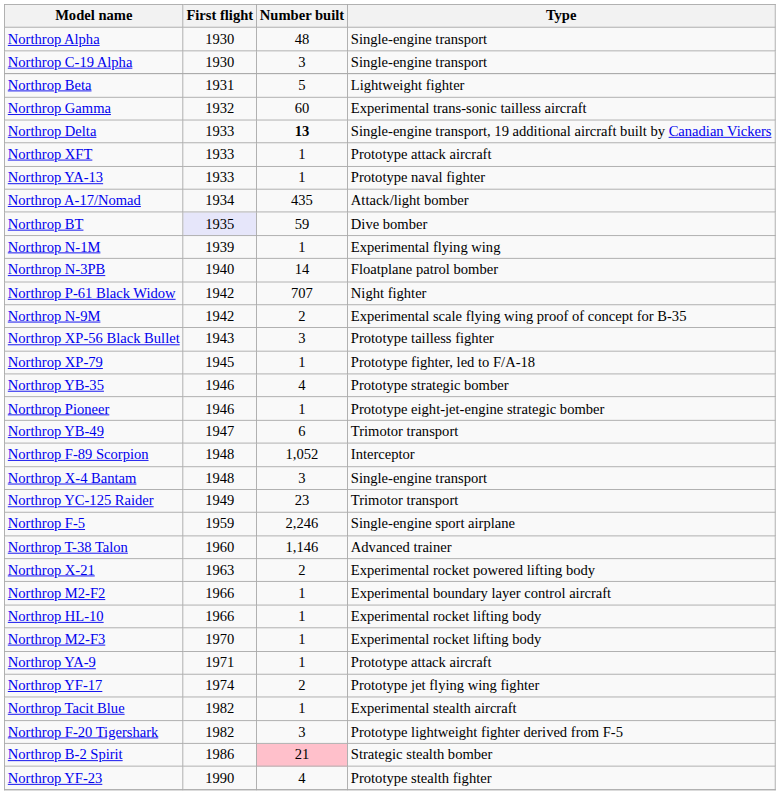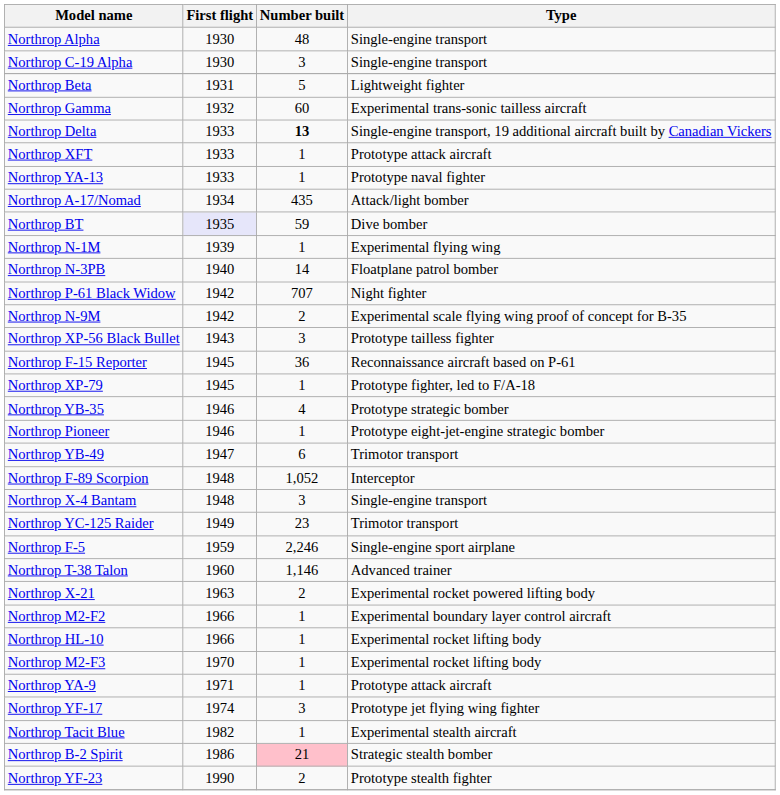+ row: Northrop F-15 Reporter | 1945 | 36 | Reconnaissance aircraft based on P-61
Northrop YF-17 | Number built: 2 -> 3
- row: Northrop F-20 Tigershark | 1982 | 3 | Prototype lightweight fighter derived from F-5
Northrop YF-23 | Number built: 4 -> 2
